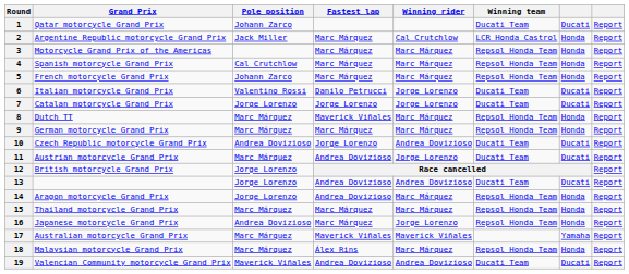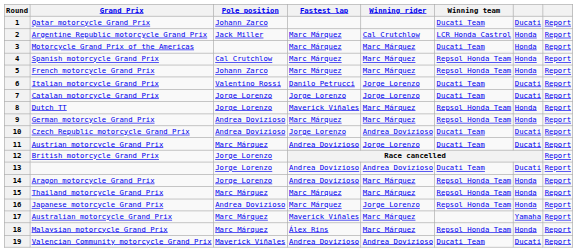3 | Winning team: Repsol Honda Team -> Ducati Team
8 | Pole position: Marc Márquez -> Jorge Lorenzo
9 | Pole position: Marc Márquez -> Andrea Dovizioso
17 | Winning rider: Maverick Viñales -> Marc Márquez
